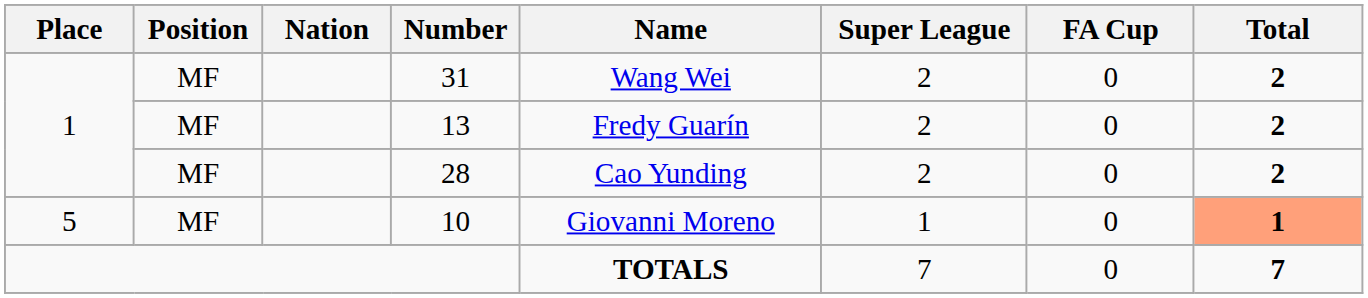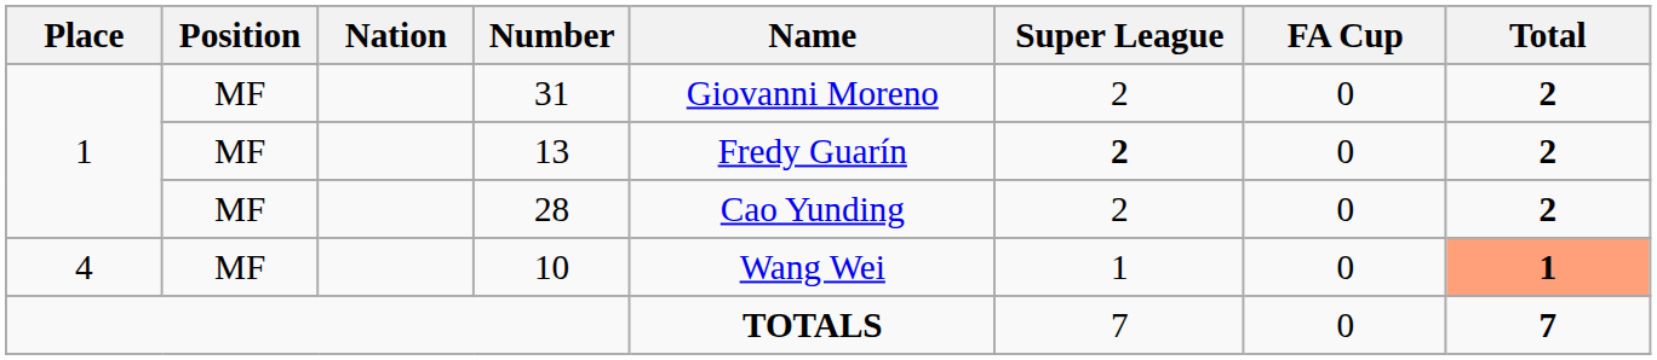31 | Name: Wang Wei -> Giovanni Moreno
13 | Super League: normal -> bold
10 | Place: 5 -> 4
10 | Name: Giovanni Moreno -> Wang Wei
